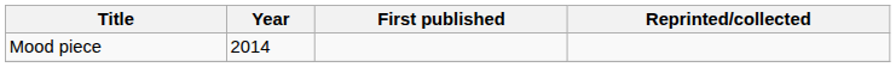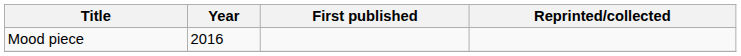Mood piece | Year: 2014 -> 2016
